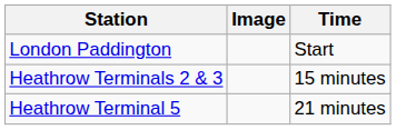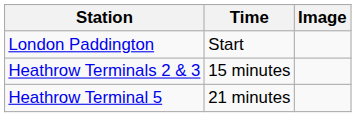columns swapped: Image <-> Time
